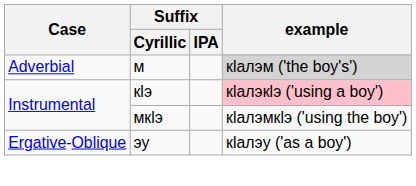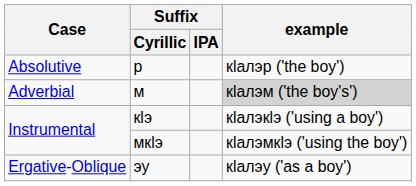+ row: Absolutive | р | кӏалэр ('the boy')
кӏэ | example: pink background -> no background
